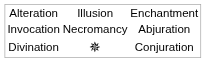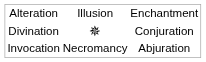rows swapped: Divination <-> Invocation
